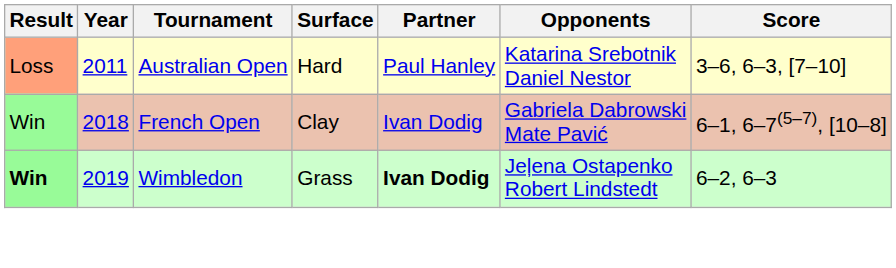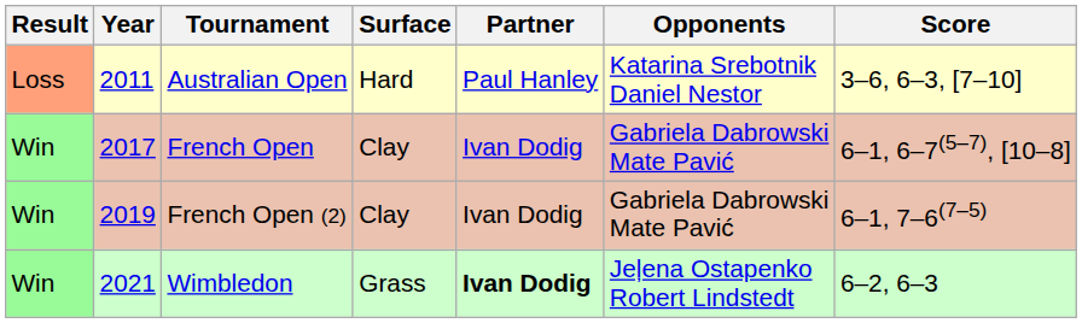French Open | Year: 2018 -> 2017
+ row: Win | 2019 | French Open (2) | Clay | Ivan Dodig | Gabriela Dabrowski Mate Pavić | 6–1, 7–6(7–5)
Wimbledon | Result: bold -> normal
Wimbledon | Year: 2019 -> 2021
